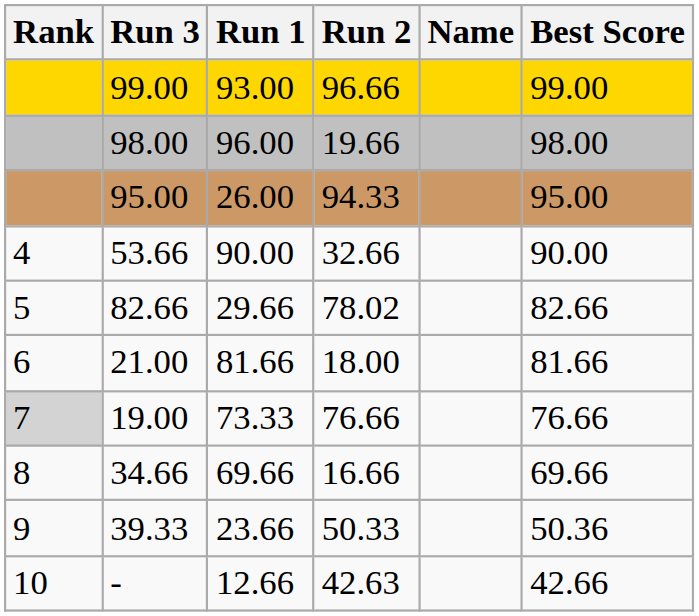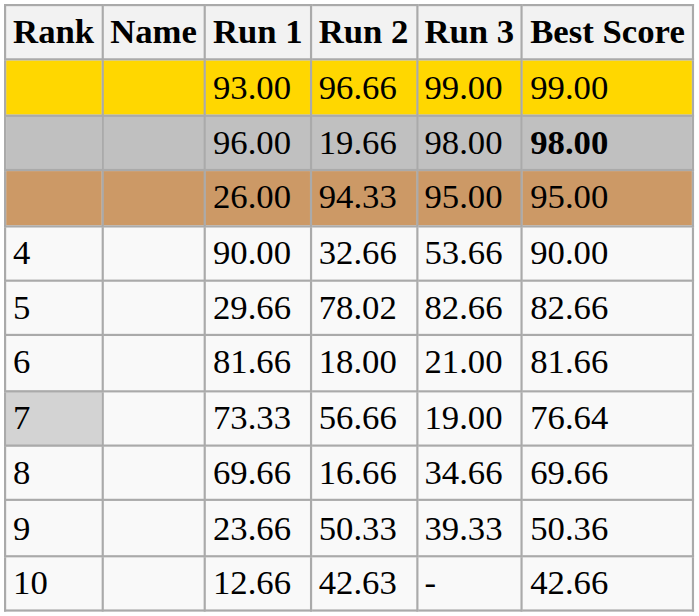columns swapped: Name <-> Run 3
96.00 | Best Score: normal -> bold
73.33 | Run 2: 76.66 -> 56.66
73.33 | Best Score: 76.66 -> 76.64
